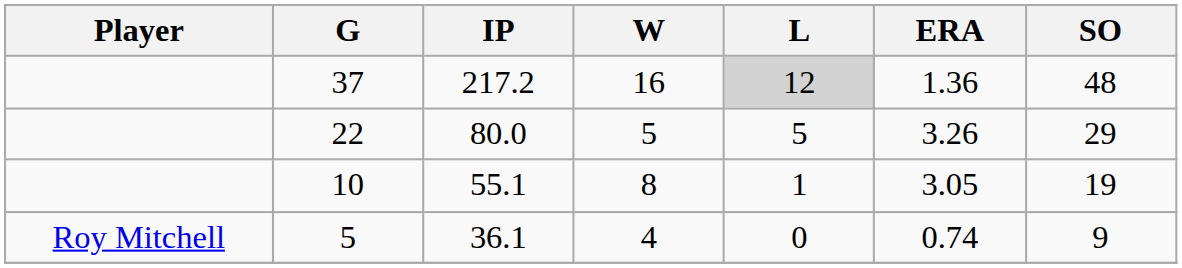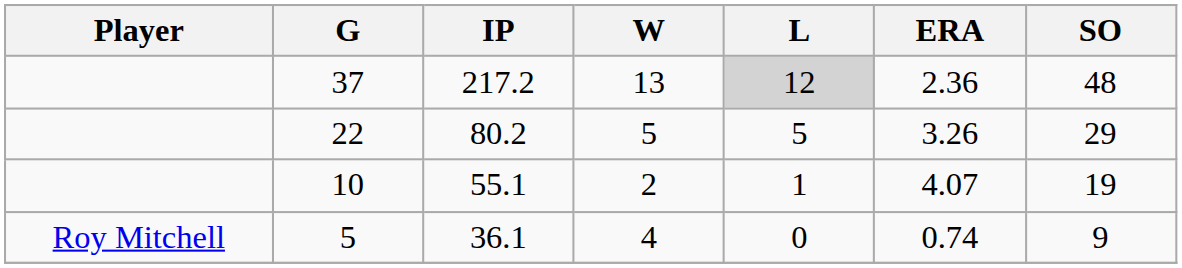37 | W: 16 -> 13
37 | ERA: 1.36 -> 2.36
22 | IP: 80.0 -> 80.2
10 | W: 8 -> 2
10 | ERA: 3.05 -> 4.07
